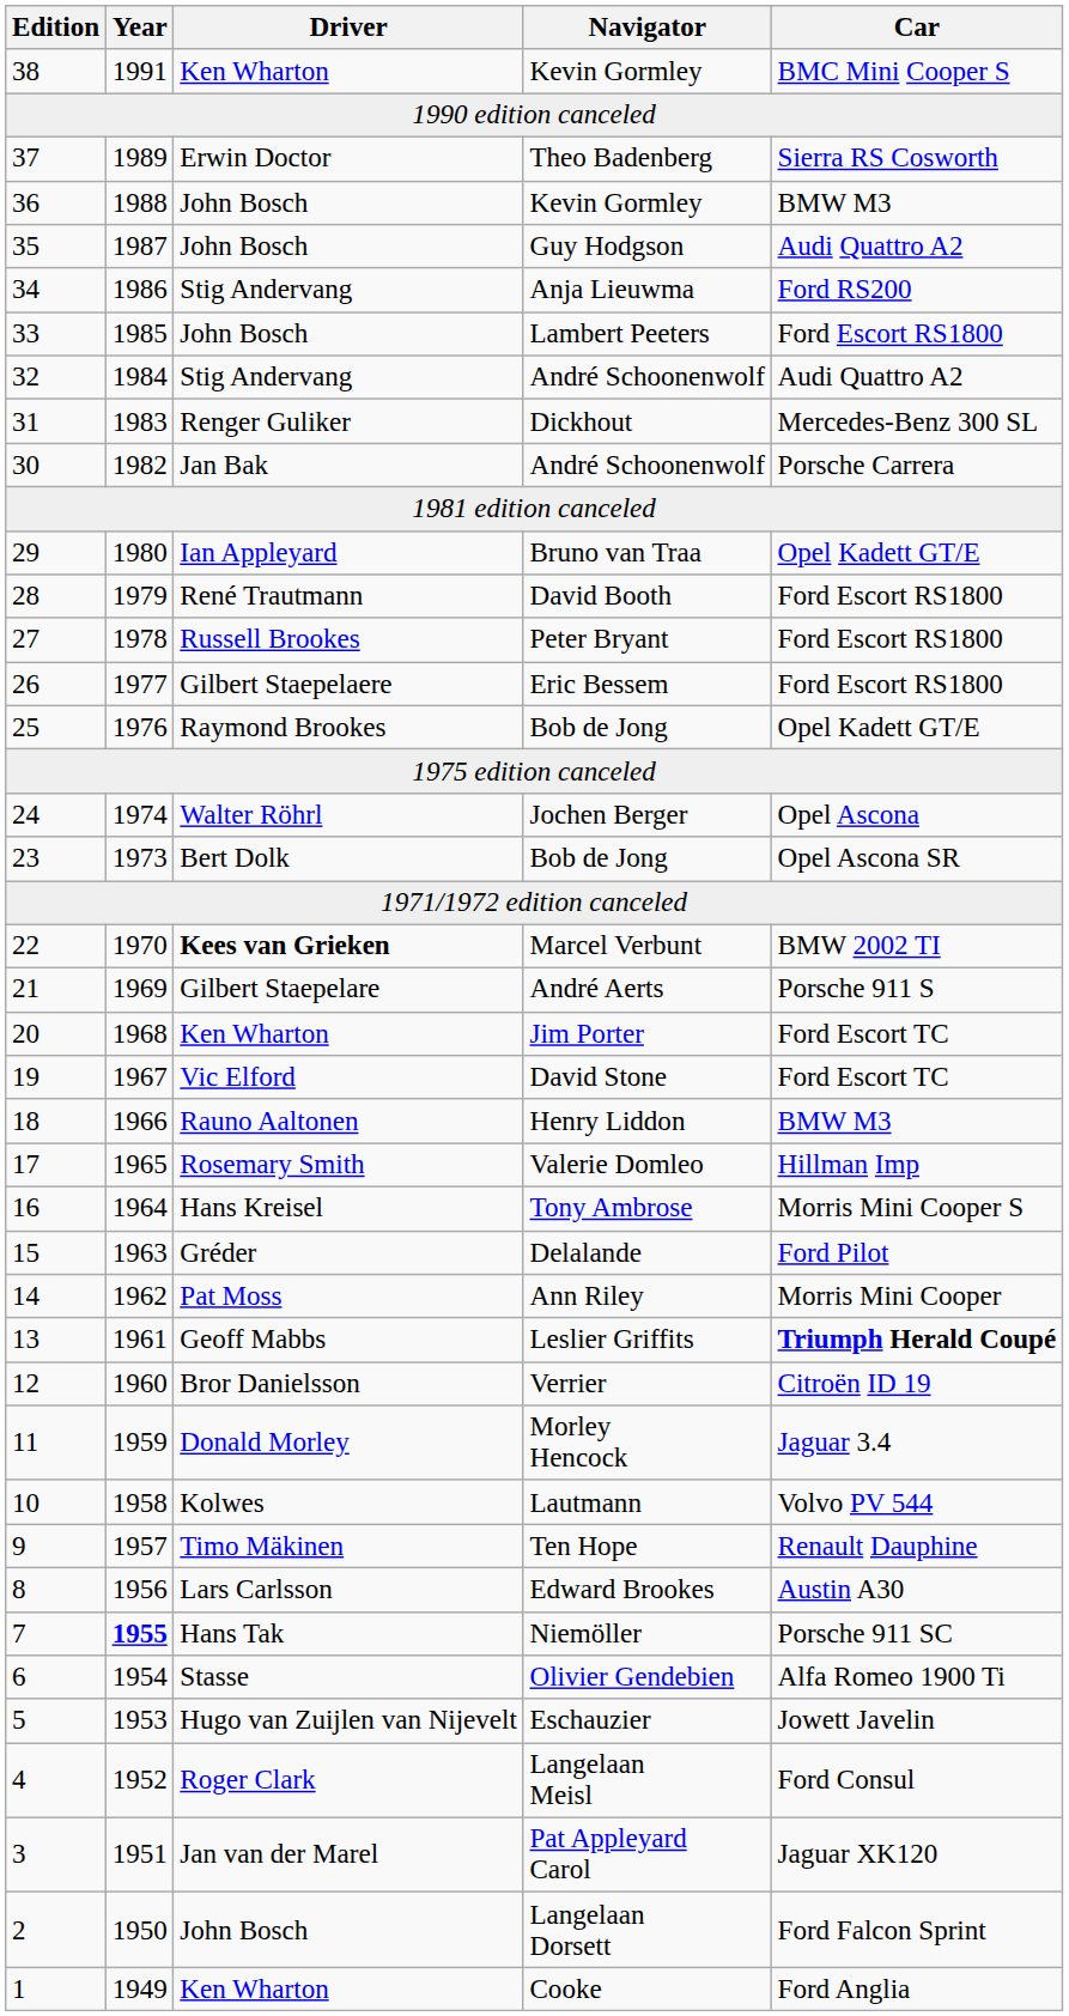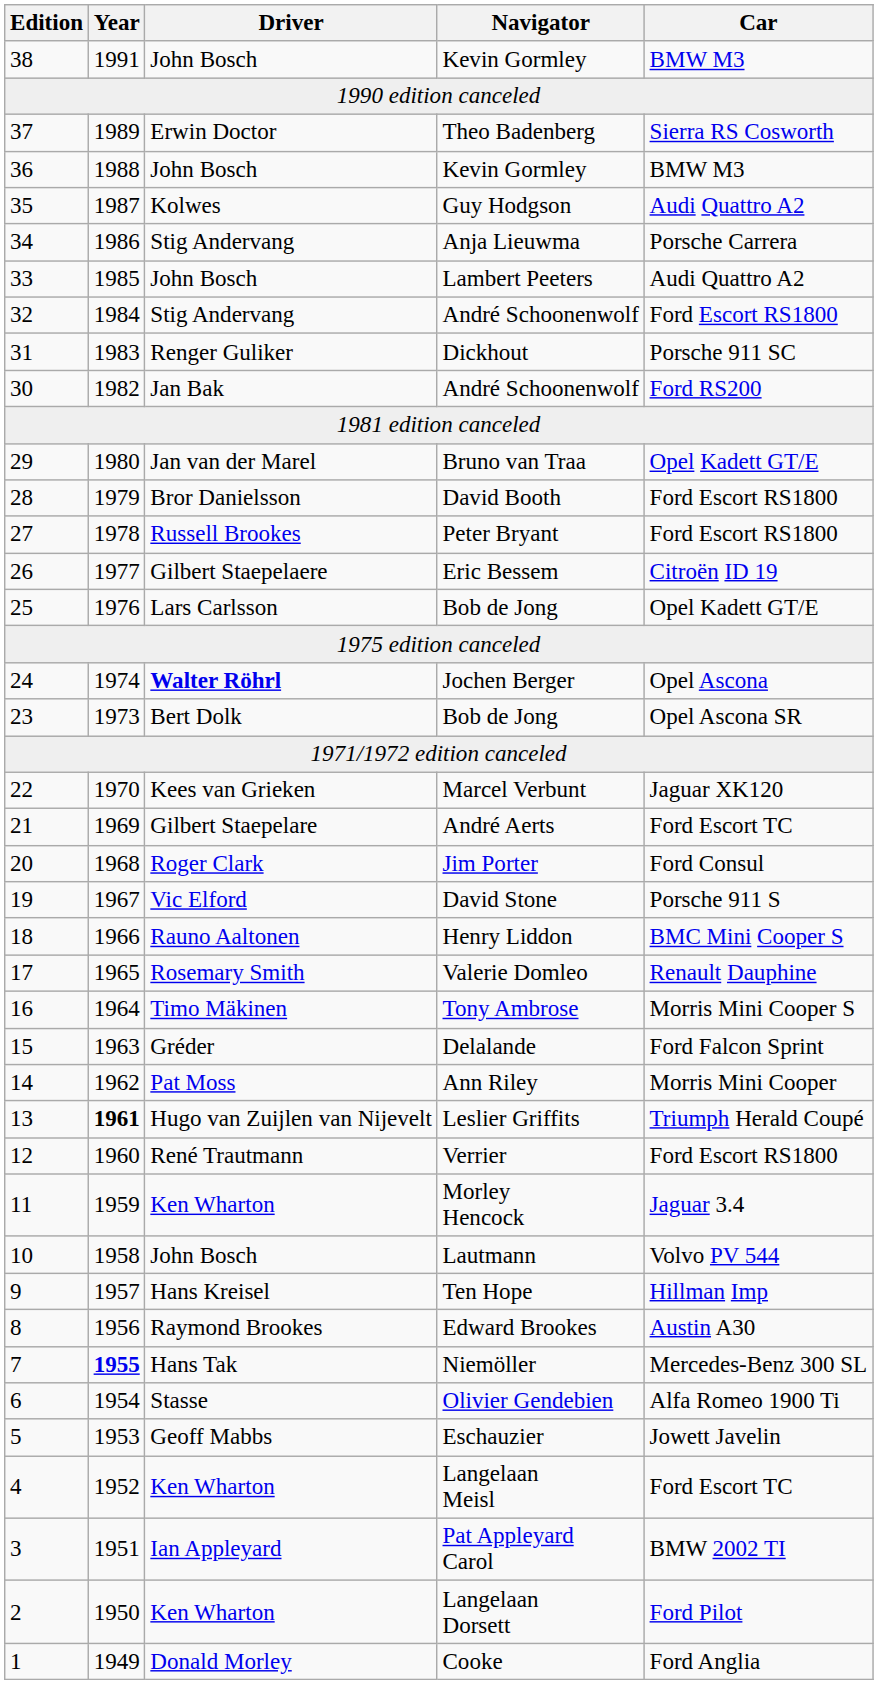38 / Kevin Gormley | Driver: Ken Wharton -> John Bosch
38 / Kevin Gormley | Car: BMC Mini Cooper S -> BMW M3
Guy Hodgson | Driver: John Bosch -> Kolwes
Anja Lieuwma | Car: Ford RS200 -> Porsche Carrera
Lambert Peeters | Car: Ford Escort RS1800 -> Audi Quattro A2
32 / André Schoonenwolf | Car: Audi Quattro A2 -> Ford Escort RS1800
Dickhout | Car: Mercedes-Benz 300 SL -> Porsche 911 SC
30 / André Schoonenwolf | Car: Porsche Carrera -> Ford RS200
Bruno van Traa | Driver: Ian Appleyard -> Jan van der Marel
David Booth | Driver: René Trautmann -> Bror Danielsson
Eric Bessem | Car: Ford Escort RS1800 -> Citroën ID 19
25 / Bob de Jong | Driver: Raymond Brookes -> Lars Carlsson
Jochen Berger | Driver: normal -> bold
Marcel Verbunt | Driver: bold -> normal
Marcel Verbunt | Car: BMW 2002 TI -> Jaguar XK120
André Aerts | Car: Porsche 911 S -> Ford Escort TC
Jim Porter | Driver: Ken Wharton -> Roger Clark
Jim Porter | Car: Ford Escort TC -> Ford Consul
David Stone | Car: Ford Escort TC -> Porsche 911 S
Henry Liddon | Car: BMW M3 -> BMC Mini Cooper S
Valerie Domleo | Car: Hillman Imp -> Renault Dauphine
Tony Ambrose | Driver: Hans Kreisel -> Timo Mäkinen
Delalande | Car: Ford Pilot -> Ford Falcon Sprint
Leslier Griffits | Year: normal -> bold
Leslier Griffits | Driver: Geoff Mabbs -> Hugo van Zuijlen van Nijevelt
Leslier Griffits | Car: bold -> normal
Verrier | Driver: Bror Danielsson -> René Trautmann
Verrier | Car: Citroën ID 19 -> Ford Escort RS1800
Morley Hencock | Driver: Donald Morley -> Ken Wharton
Lautmann | Driver: Kolwes -> John Bosch
Ten Hope | Driver: Timo Mäkinen -> Hans Kreisel
Ten Hope | Car: Renault Dauphine -> Hillman Imp
Edward Brookes | Driver: Lars Carlsson -> Raymond Brookes
Niemöller | Car: Porsche 911 SC -> Mercedes-Benz 300 SL
Eschauzier | Driver: Hugo van Zuijlen van Nijevelt -> Geoff Mabbs
Langelaan Meisl | Driver: Roger Clark -> Ken Wharton
Langelaan Meisl | Car: Ford Consul -> Ford Escort TC
Pat Appleyard Carol | Driver: Jan van der Marel -> Ian Appleyard
Pat Appleyard Carol | Car: Jaguar XK120 -> BMW 2002 TI
Langelaan Dorsett | Driver: John Bosch -> Ken Wharton
Langelaan Dorsett | Car: Ford Falcon Sprint -> Ford Pilot
Cooke | Driver: Ken Wharton -> Donald Morley
